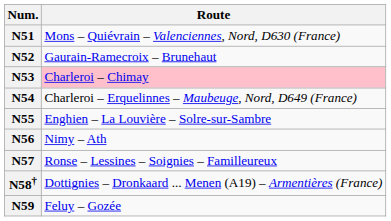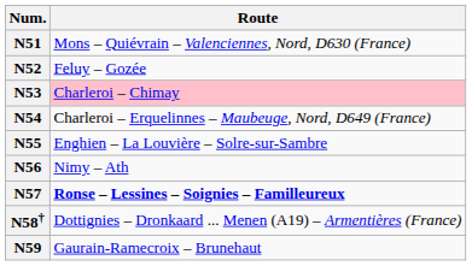N52 | Route: Gaurain-Ramecroix – Brunehaut -> Feluy – Gozée
N57 | Route: normal -> bold
N59 | Route: Feluy – Gozée -> Gaurain-Ramecroix – Brunehaut
